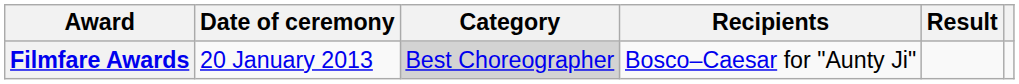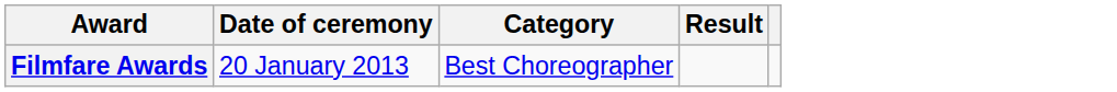- column: Recipients | Bosco–Caesar for "Aunty Ji"
Filmfare Awards | Category: lightgrey background -> no background
